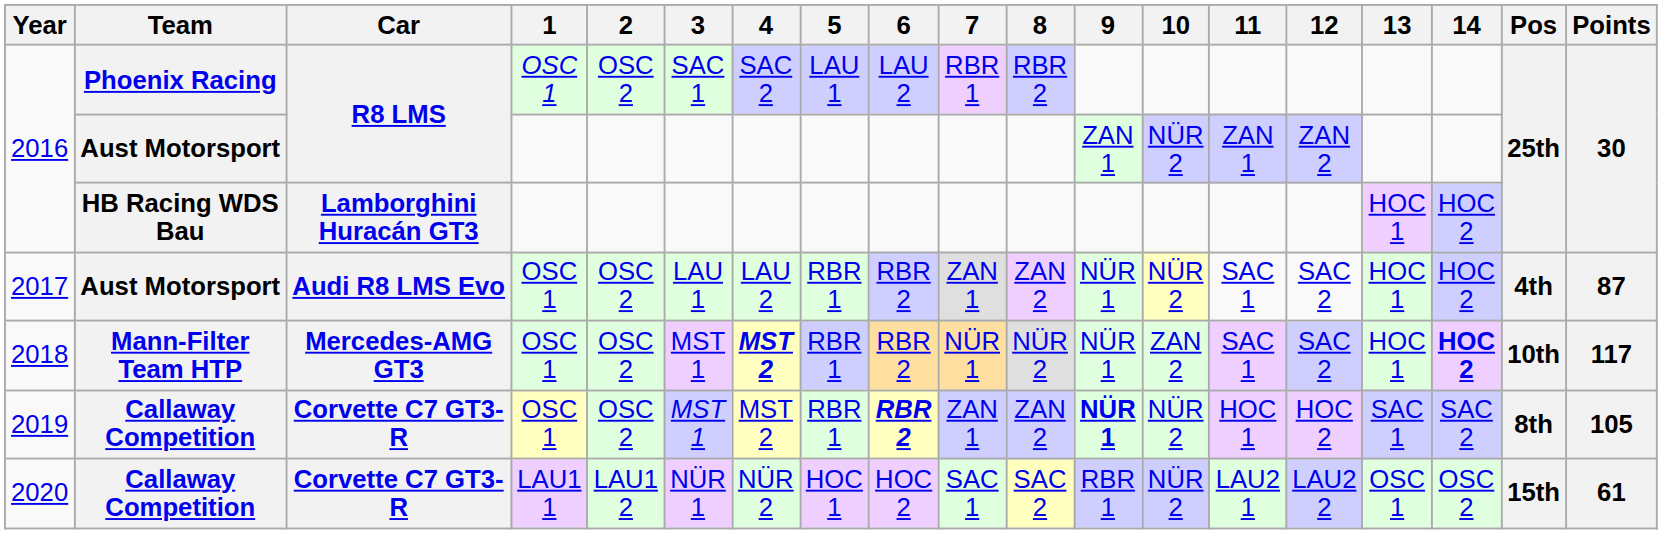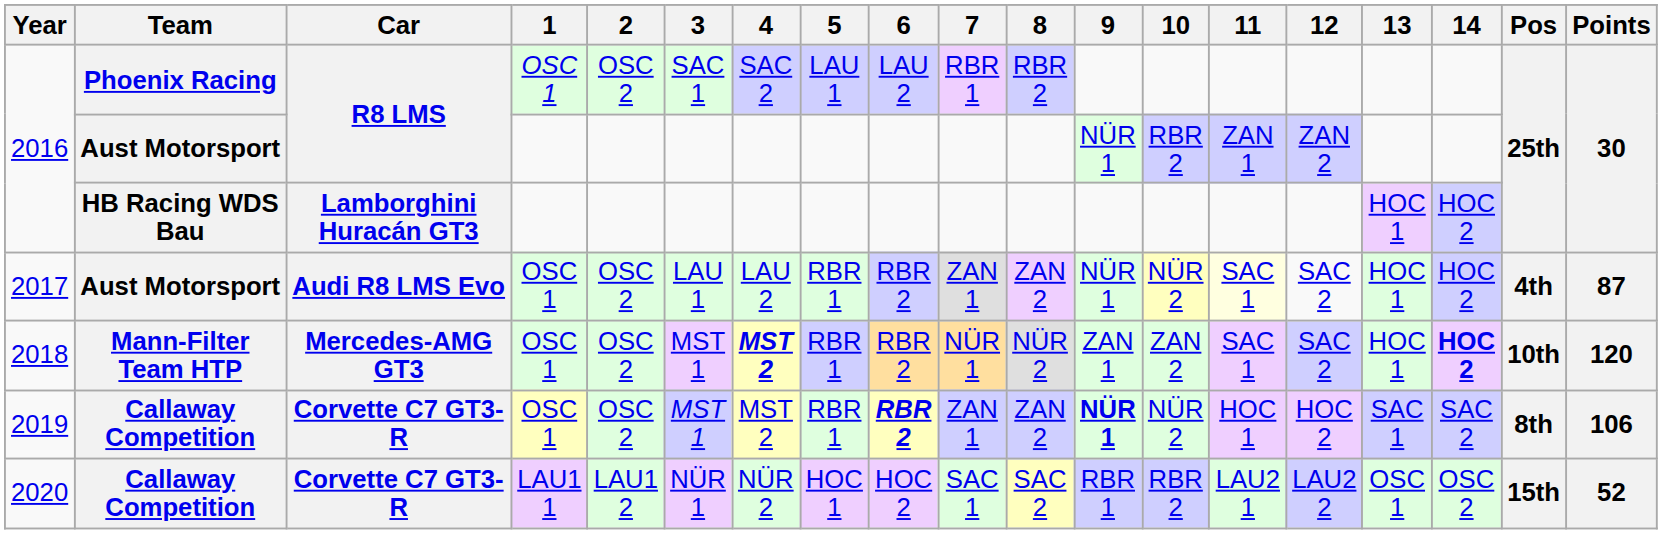2016 / Aust Motorsport | 9: ZAN 1 -> NÜR 1
2016 / Aust Motorsport | 10: NÜR 2 -> RBR 2
2017 | 11: no background -> lightyellow background
2018 | 9: NÜR 1 -> ZAN 1
2018 | Points: 117 -> 120
2019 | Points: 105 -> 106
2020 | 10: NÜR 2 -> RBR 2
2020 | Points: 61 -> 52
